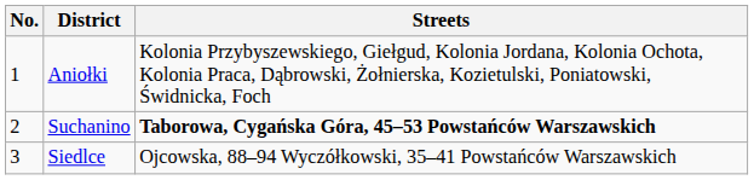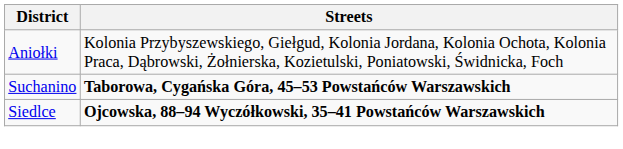- column: No. | 1 | 2 | 3
Siedlce | Streets: normal -> bold
